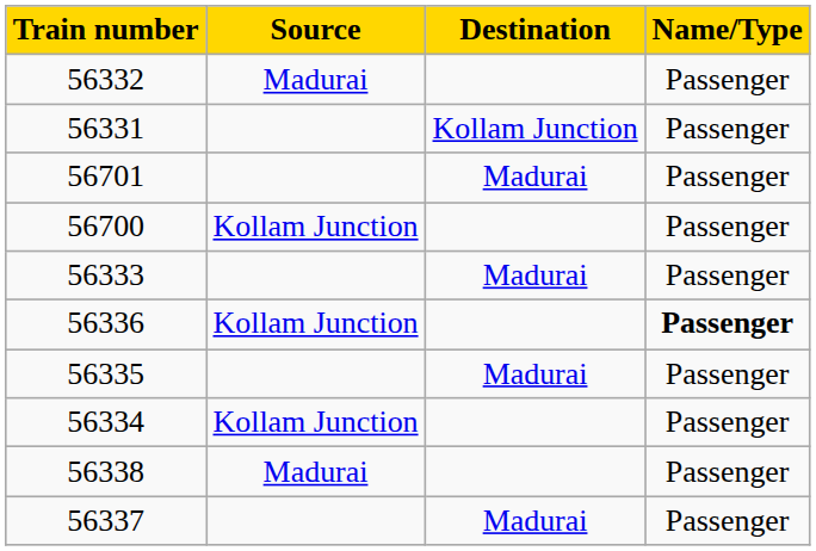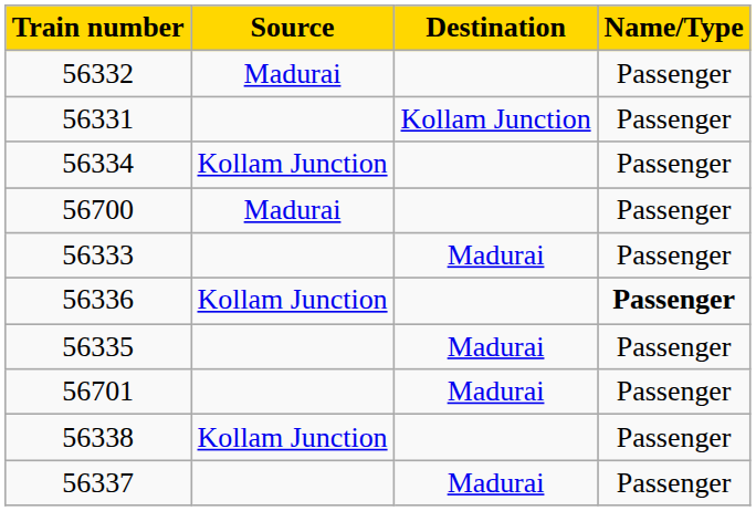rows swapped: 56334 <-> 56701
56700 | Source: Kollam Junction -> Madurai
56338 | Source: Madurai -> Kollam Junction
